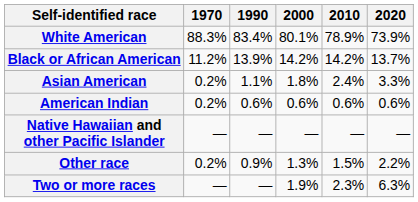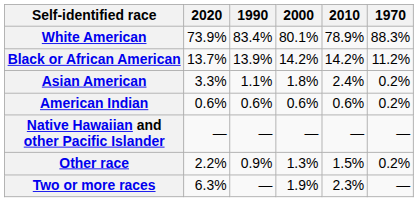columns swapped: 1970 <-> 2020
